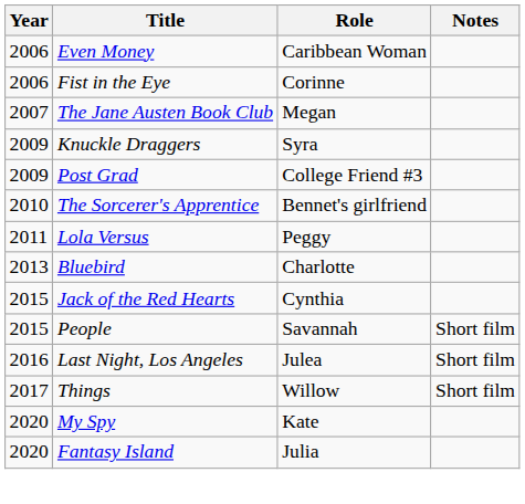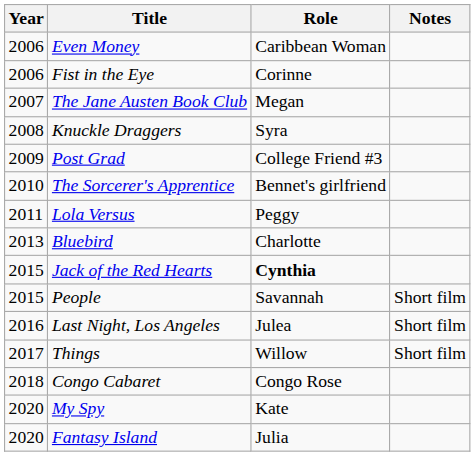Knuckle Draggers | Year: 2009 -> 2008
Jack of the Red Hearts | Role: normal -> bold
+ row: 2018 | Congo Cabaret | Congo Rose
